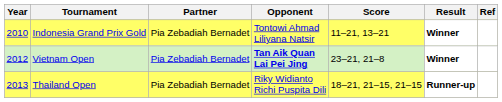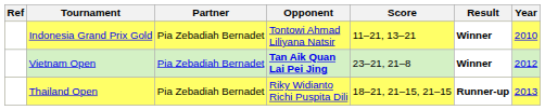columns swapped: Year <-> Ref
